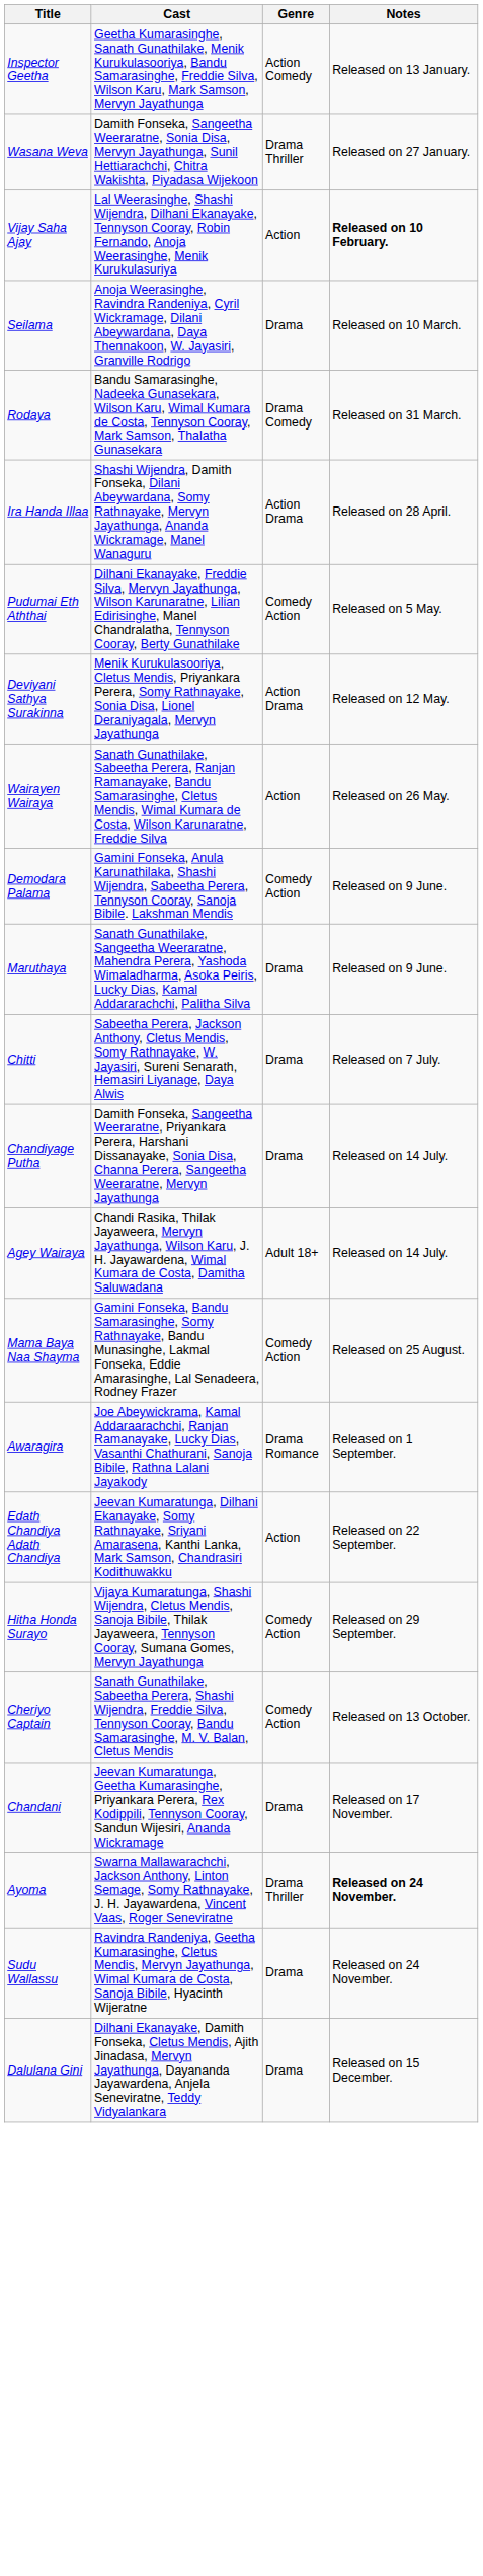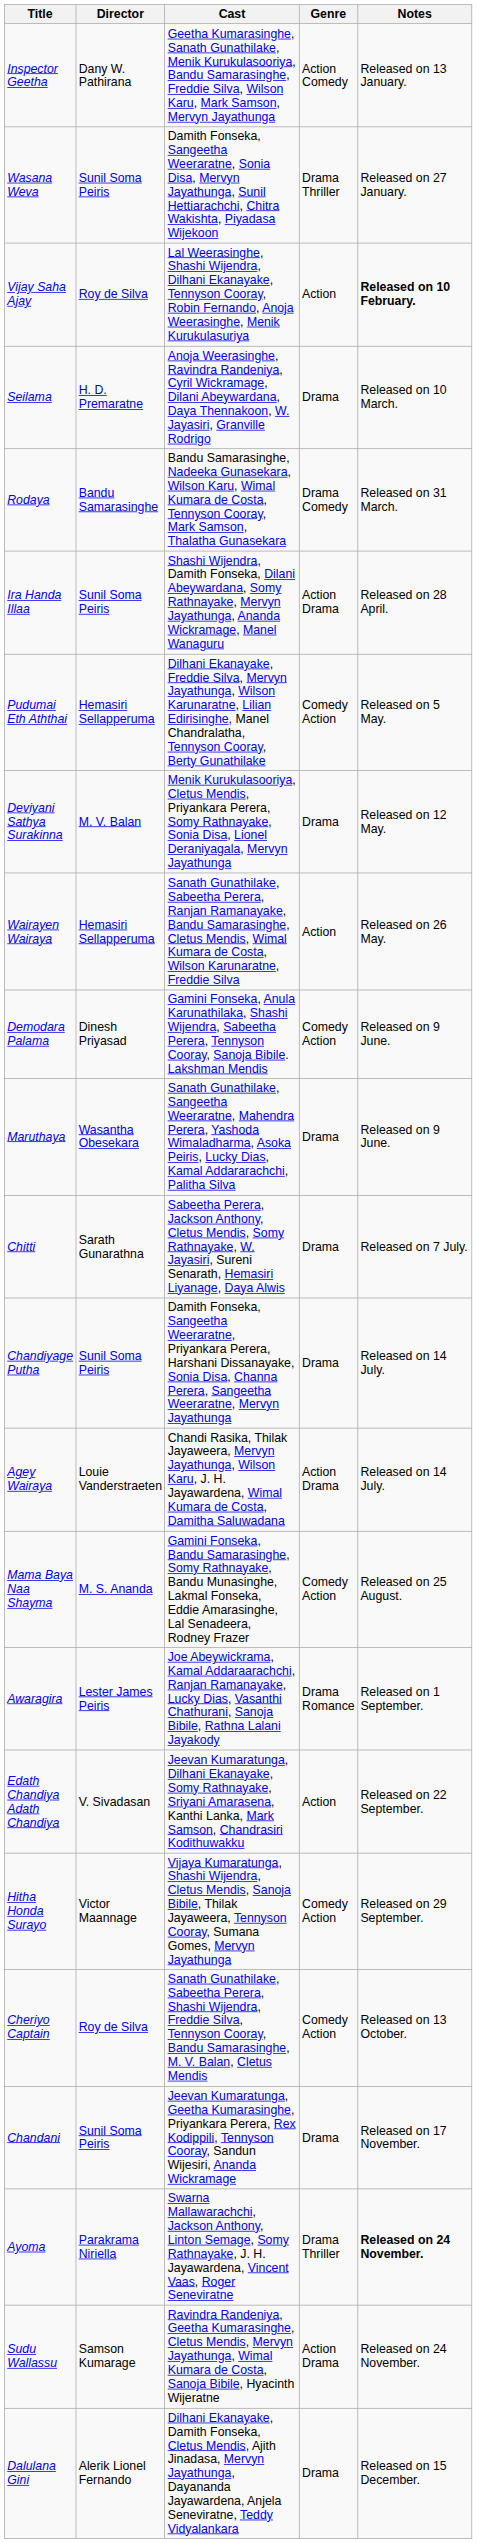+ column: Director | Dany W. Pathirana | Sunil Soma Peiris | Roy de Silva | H. D. Premaratne | Bandu Samarasinghe | Sunil Soma Peiris | Hemasiri Sellapperuma | M. V. Balan | Hemasiri Sellapperuma | Dinesh Priyasad | Wasantha Obesekara | Sarath Gunarathna | Sunil Soma Peiris | Louie Vanderstraeten | M. S. Ananda | Lester James Peiris | V. Sivadasan | Victor Maannage | Roy de Silva | Sunil Soma Peiris | Parakrama Niriella | Samson Kumarage | Alerik Lionel Fernando
Deviyani Sathya Surakinna | Genre: Action Drama -> Drama
Agey Wairaya | Genre: Adult 18+ -> Action Drama
Sudu Wallassu | Genre: Drama -> Action Drama
